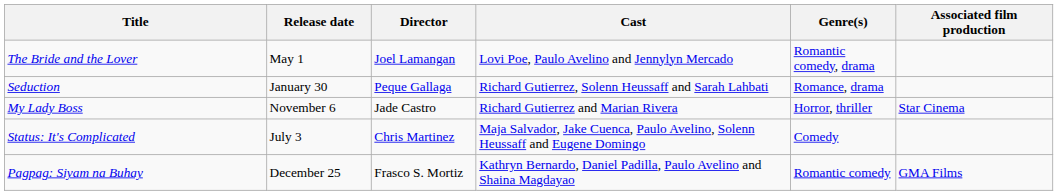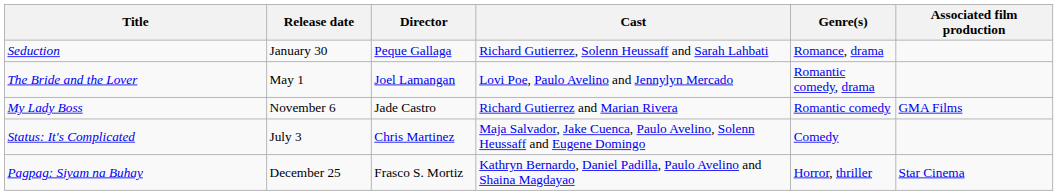rows swapped: Seduction <-> The Bride and the Lover
My Lady Boss | Genre(s): Horror, thriller -> Romantic comedy
My Lady Boss | Associated film production: Star Cinema -> GMA Films
Pagpag: Siyam na Buhay | Genre(s): Romantic comedy -> Horror, thriller
Pagpag: Siyam na Buhay | Associated film production: GMA Films -> Star Cinema
